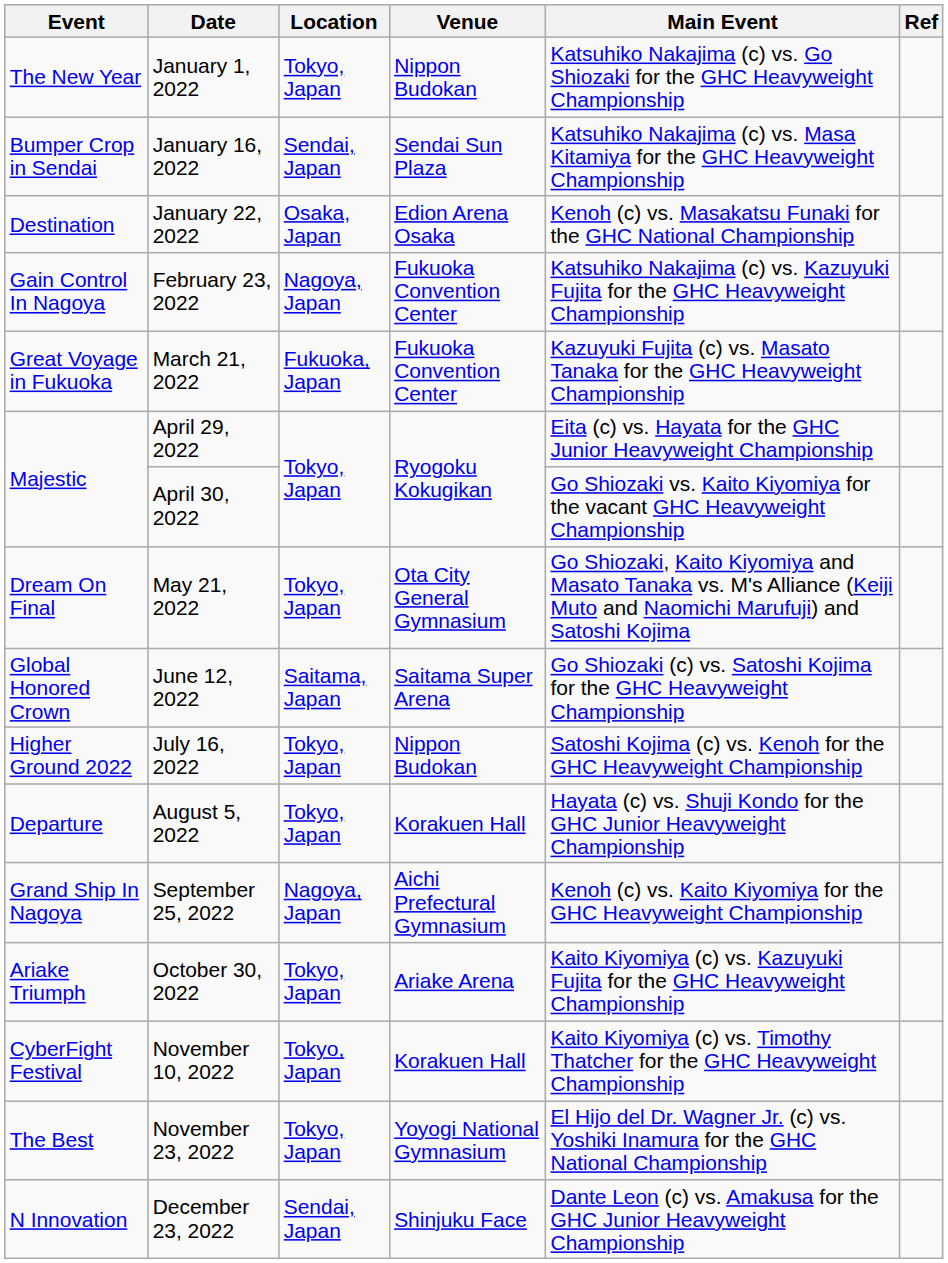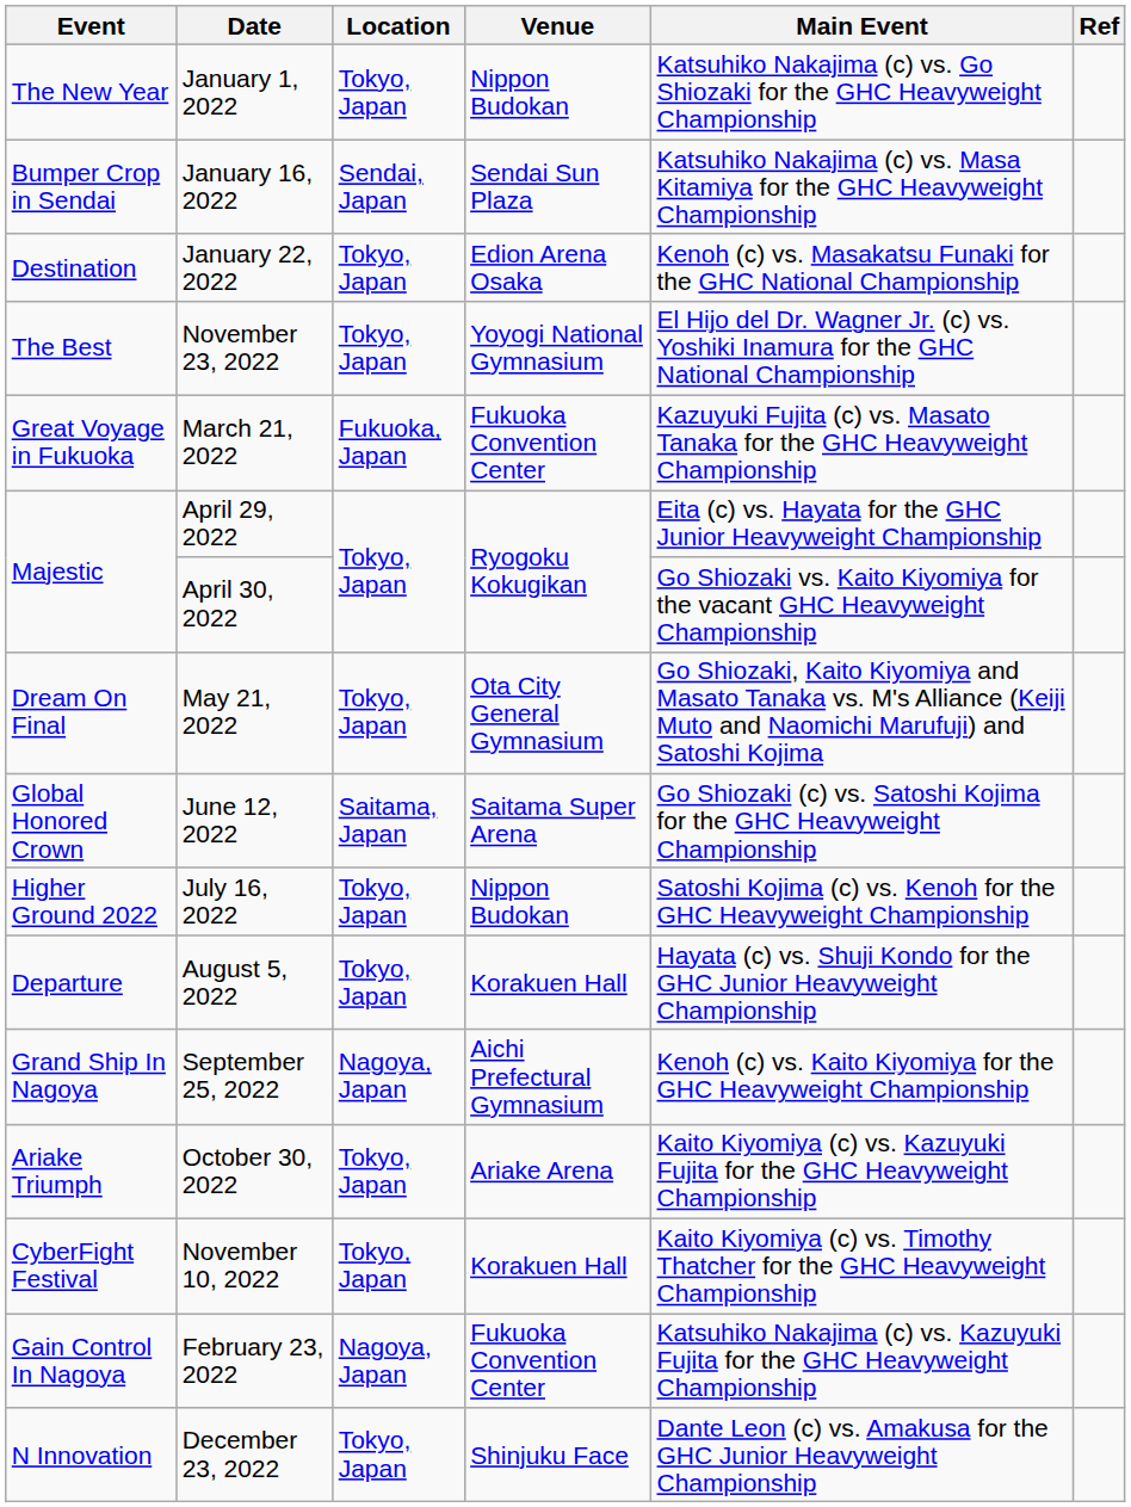January 22, 2022 | Location: Osaka, Japan -> Tokyo, Japan
rows swapped: February 23, 2022 <-> November 23, 2022
December 23, 2022 | Location: Sendai, Japan -> Tokyo, Japan
